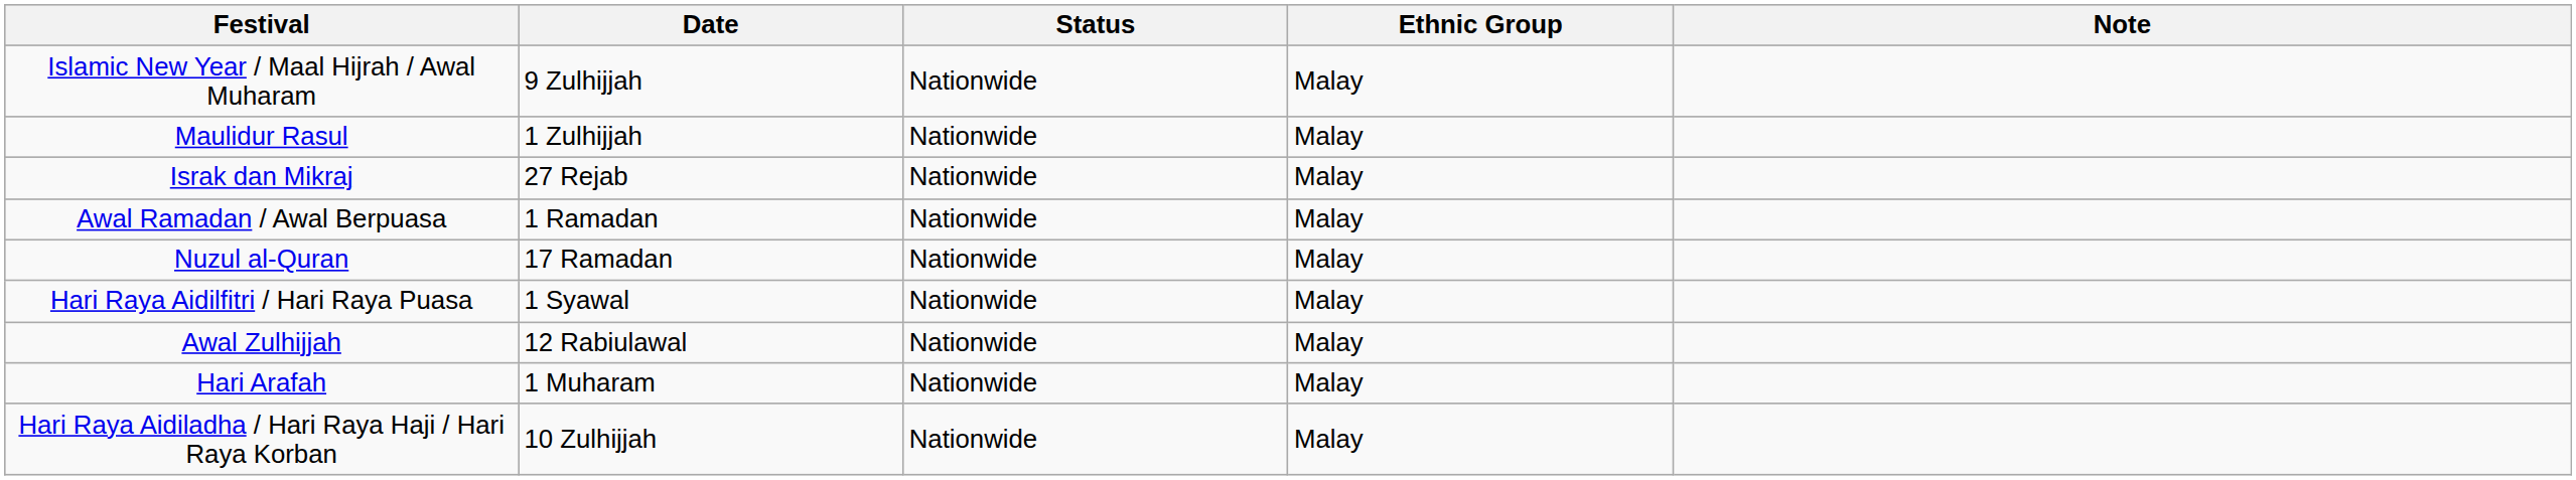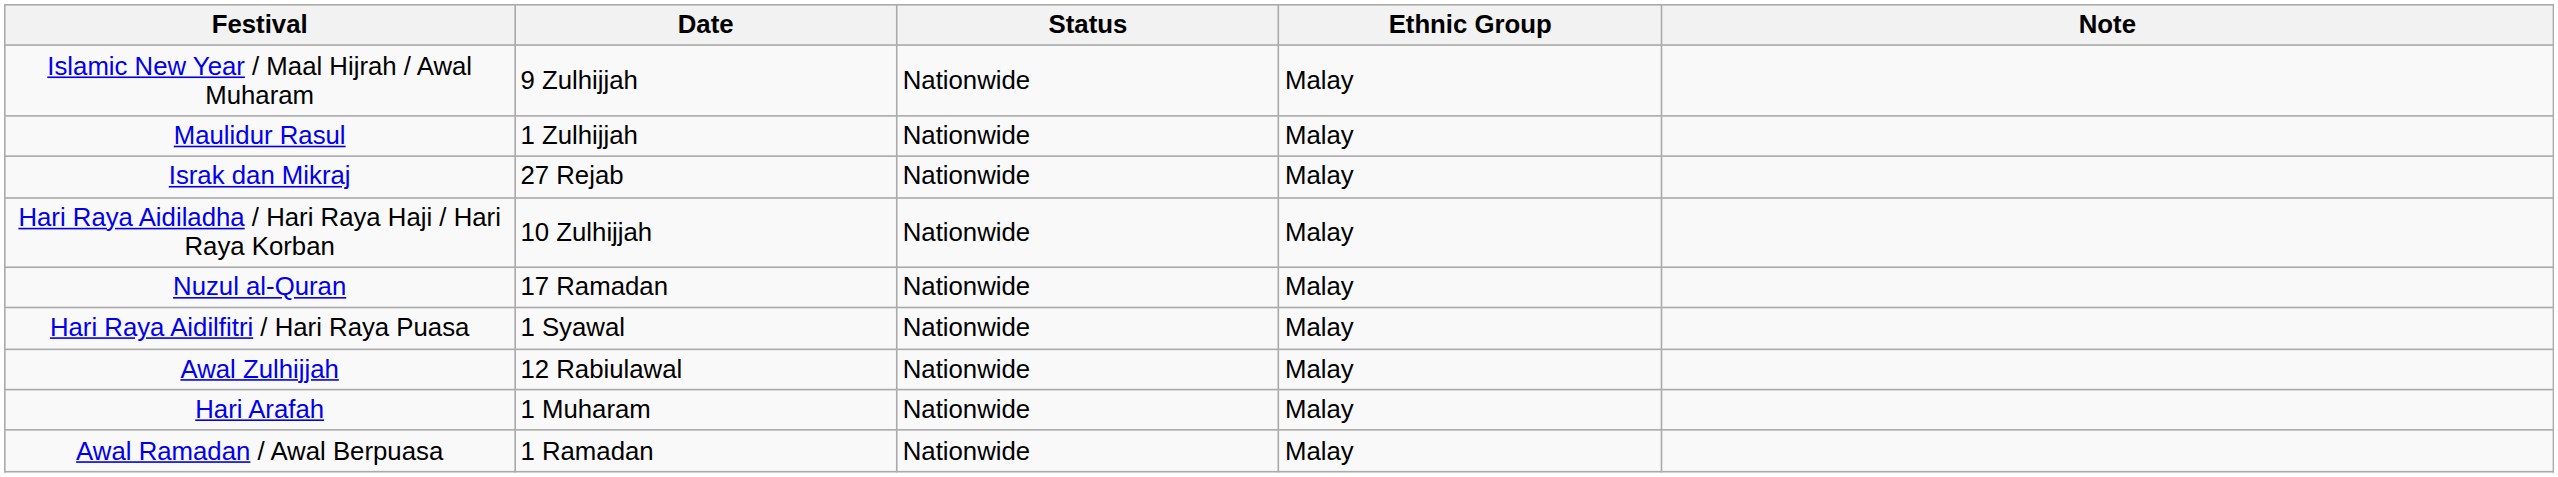rows swapped: Awal Ramadan / Awal Berpuasa <-> Hari Raya Aidiladha / Hari Raya Haji / Hari Raya Korban
